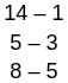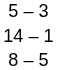rows swapped: 5 – 3 <-> 14 – 1
